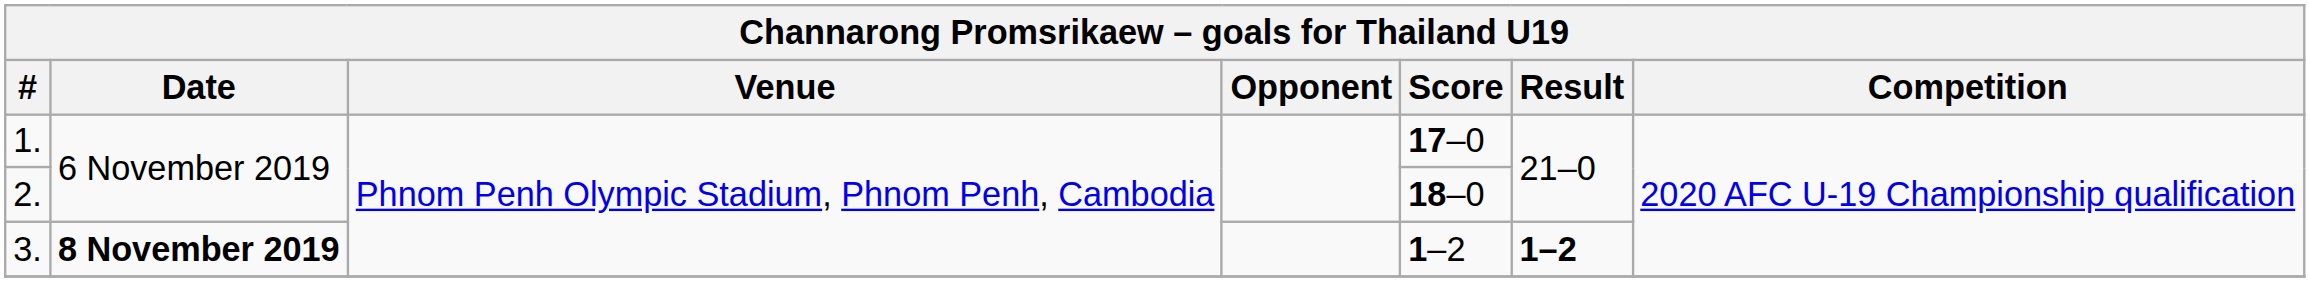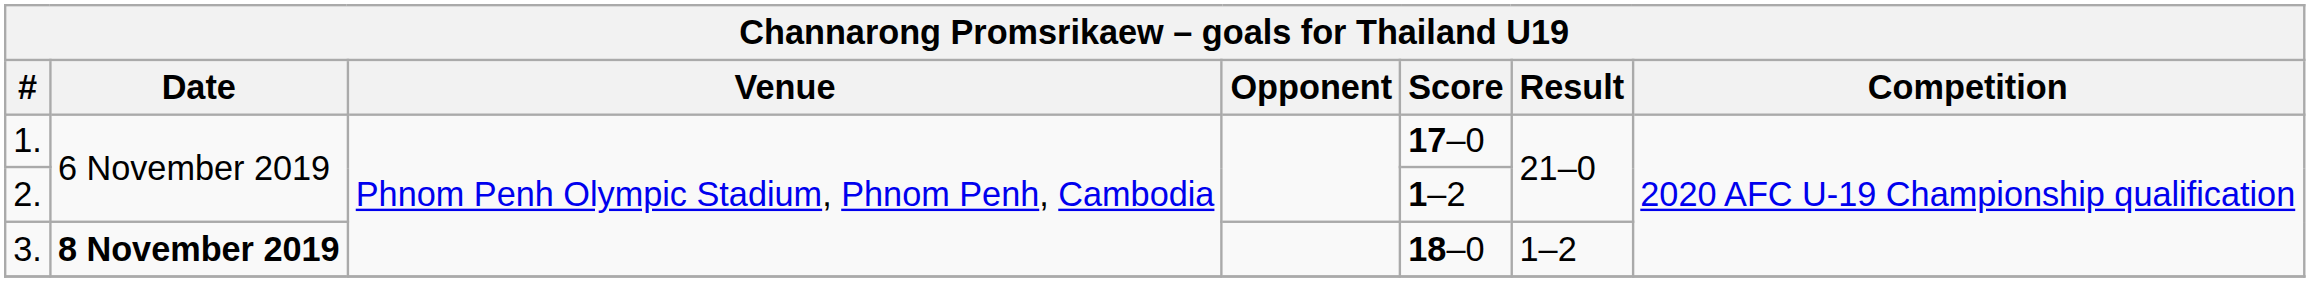2. | Score: 18–0 -> 1–2
3. | Score: 1–2 -> 18–0
3. | Result: bold -> normal
